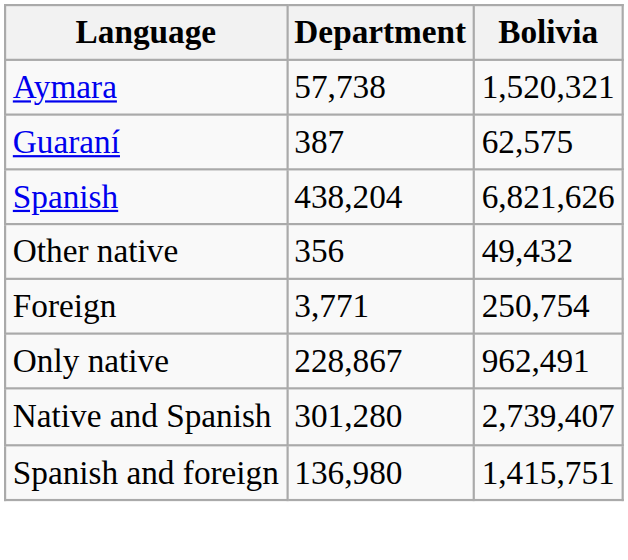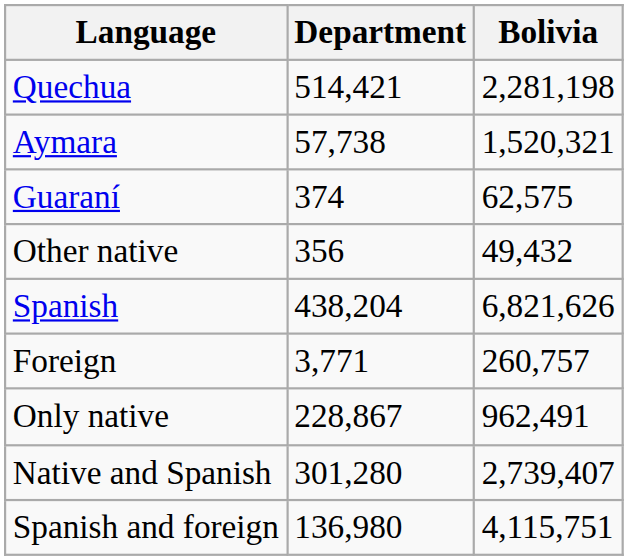+ row: Quechua | 514,421 | 2,281,198
Guaraní | Department: 387 -> 374
rows swapped: Other native <-> Spanish
Foreign | Bolivia: 250,754 -> 260,757
Spanish and foreign | Bolivia: 1,415,751 -> 4,115,751
